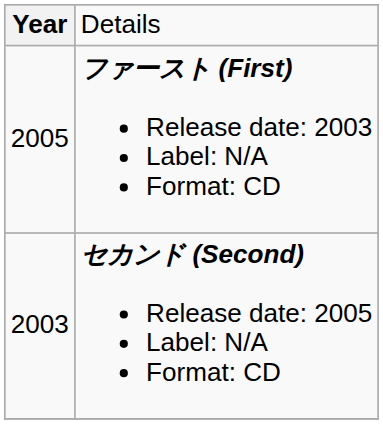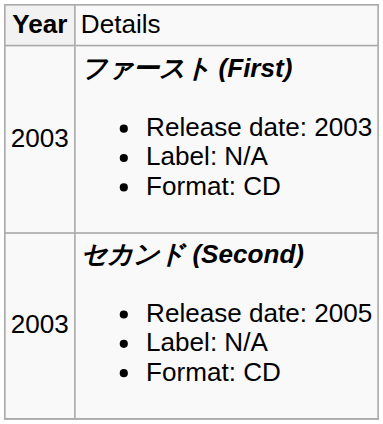ファースト (First) Release date: 2003 Label: N/A Format: CD | column 1: 2005 -> 2003
